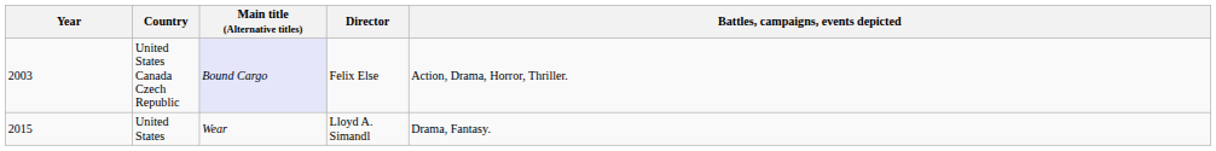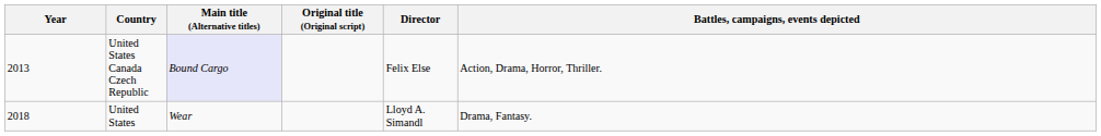+ column: Original title (Original script)
United States Canada Czech Republic | Year: 2003 -> 2013
United States | Year: 2015 -> 2018
